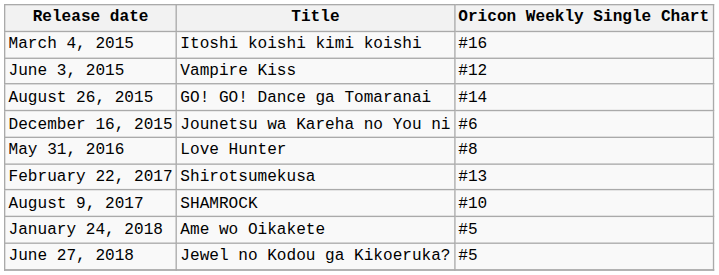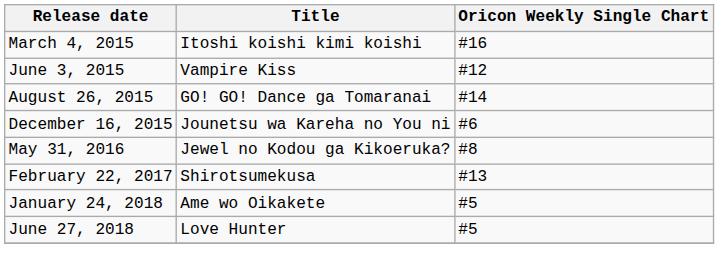May 31, 2016 | Title: Love Hunter -> Jewel no Kodou ga Kikoeruka?
- row: August 9, 2017 | SHAMROCK | #10
June 27, 2018 | Title: Jewel no Kodou ga Kikoeruka? -> Love Hunter
